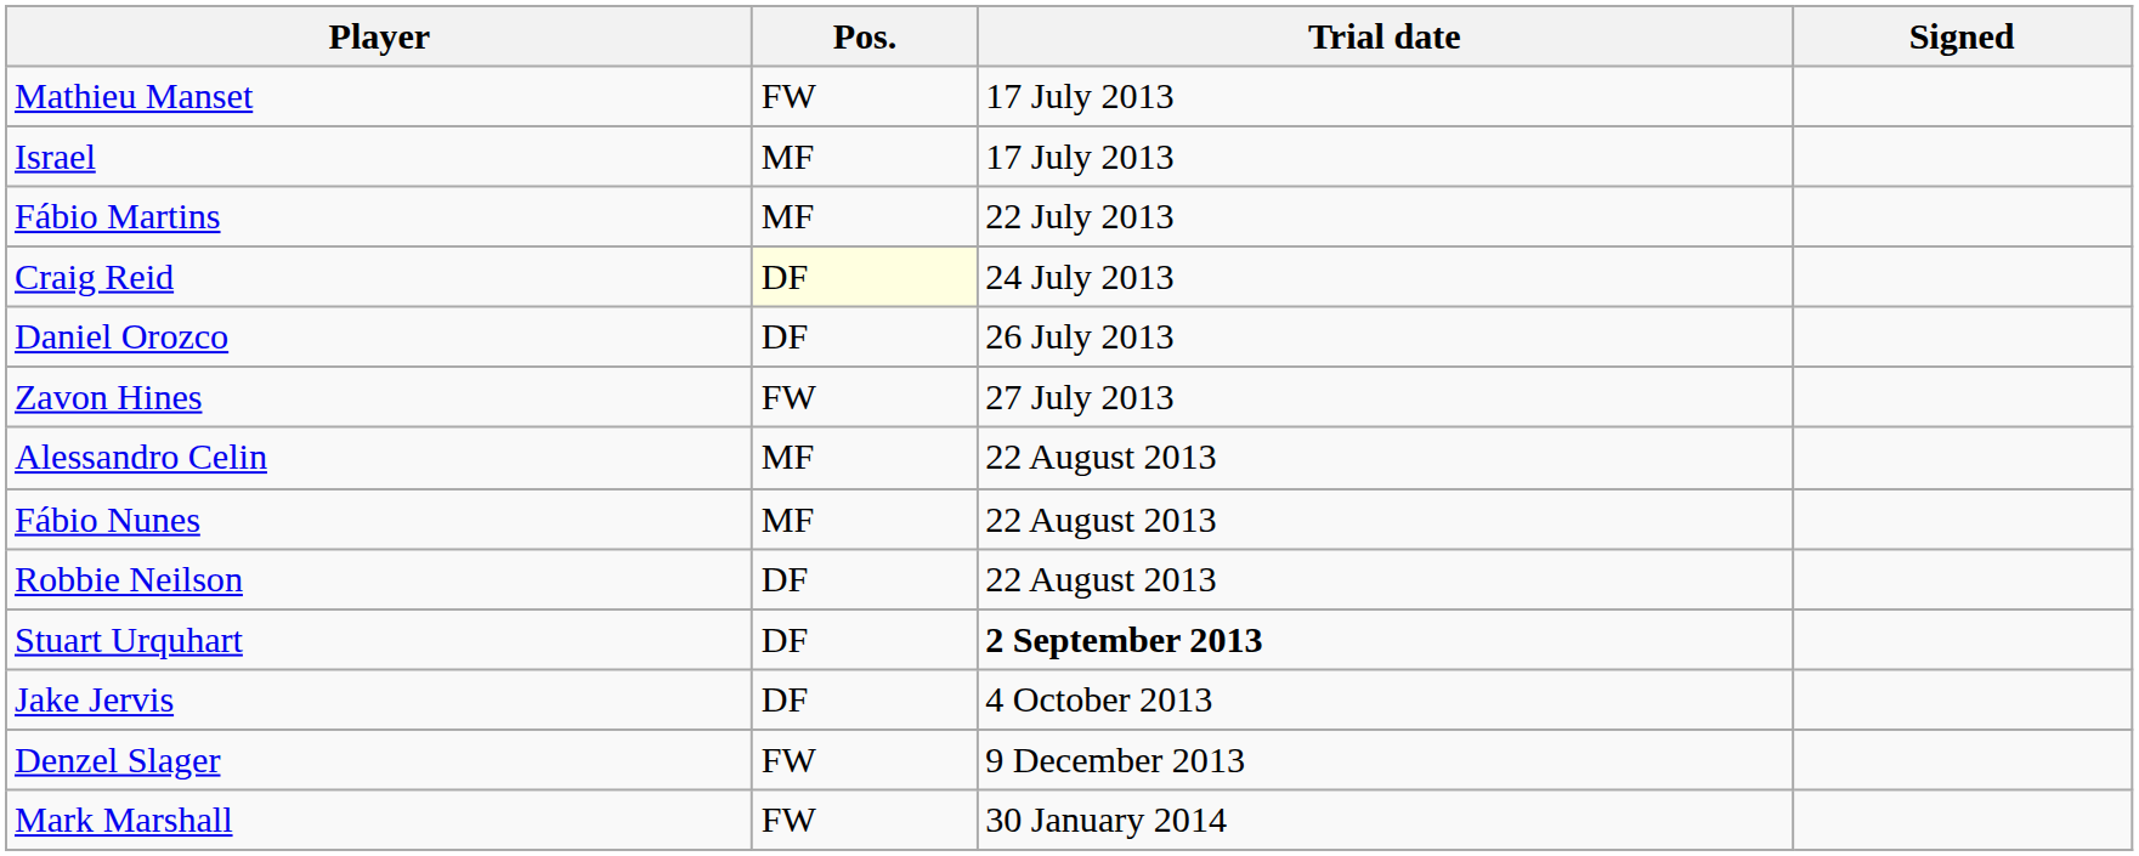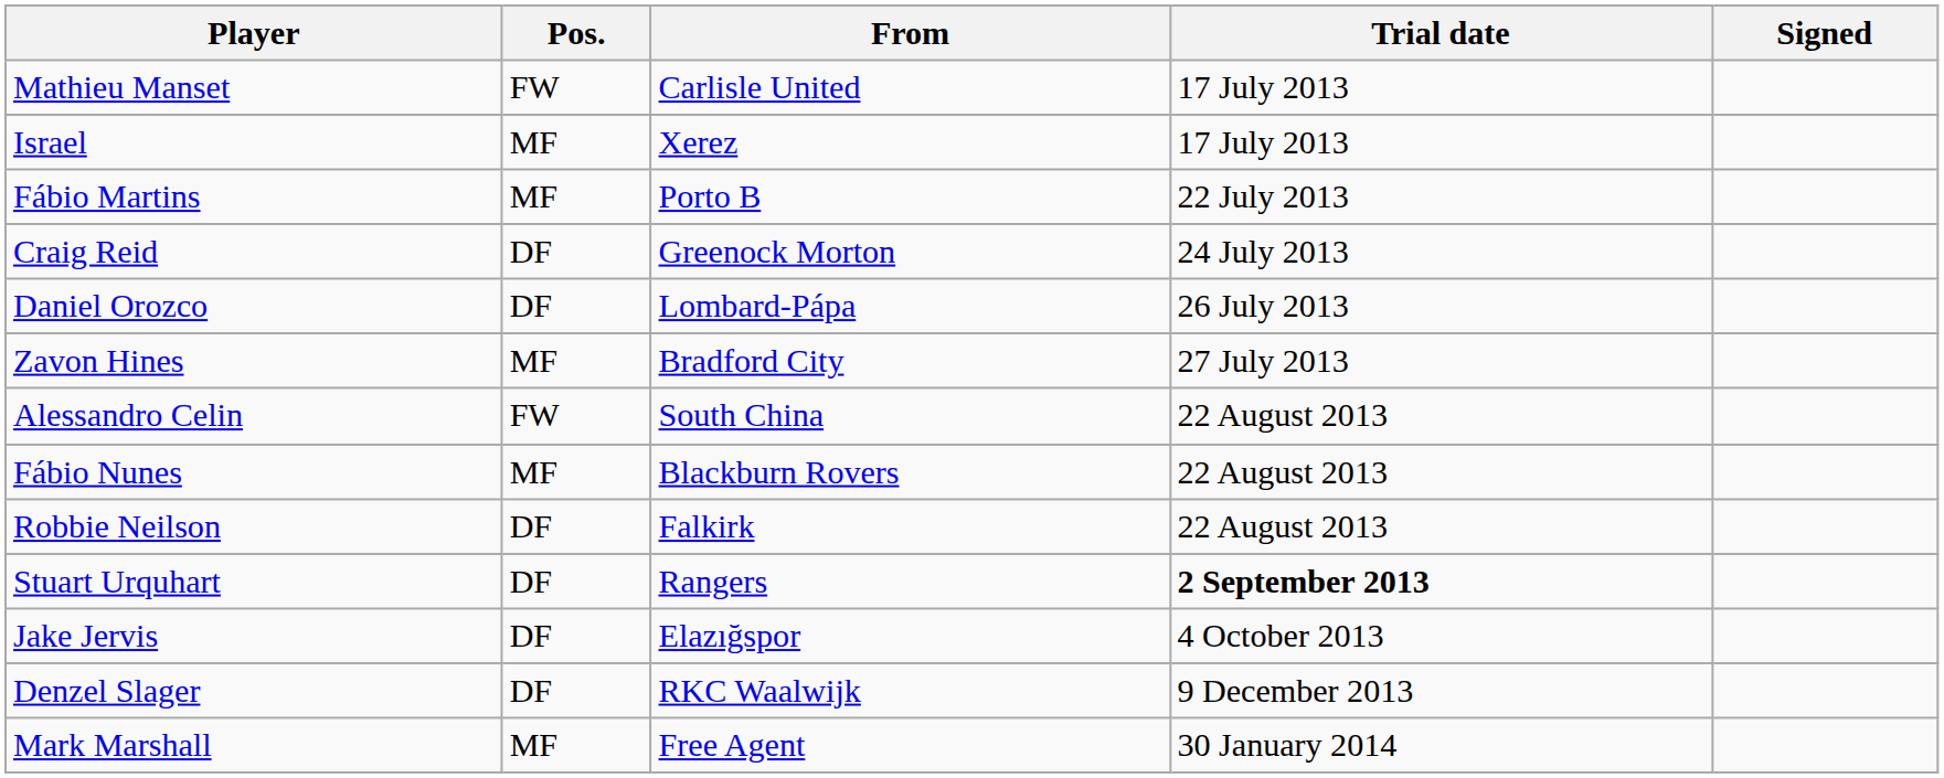+ column: From | Carlisle United | Xerez | Porto B | Greenock Morton | Lombard-Pápa | Bradford City | South China | Blackburn Rovers | Falkirk | Rangers | Elazığspor | RKC Waalwijk | Free Agent
Craig Reid | Pos.: lightyellow background -> no background
Zavon Hines | Pos.: FW -> MF
Alessandro Celin | Pos.: MF -> FW
Denzel Slager | Pos.: FW -> DF
Mark Marshall | Pos.: FW -> MF
